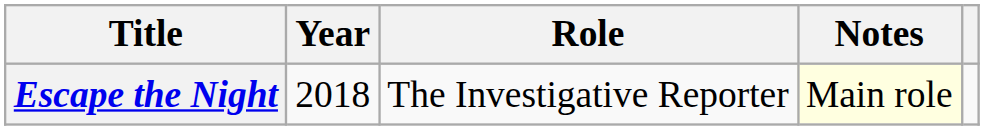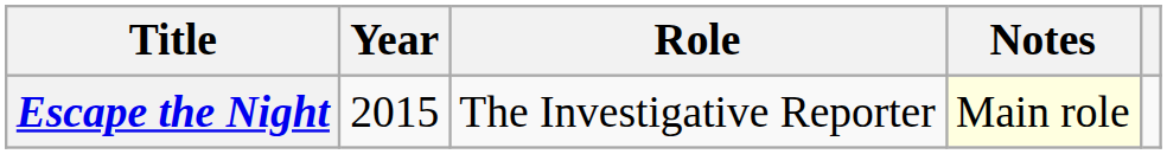Escape the Night | Year: 2018 -> 2015
